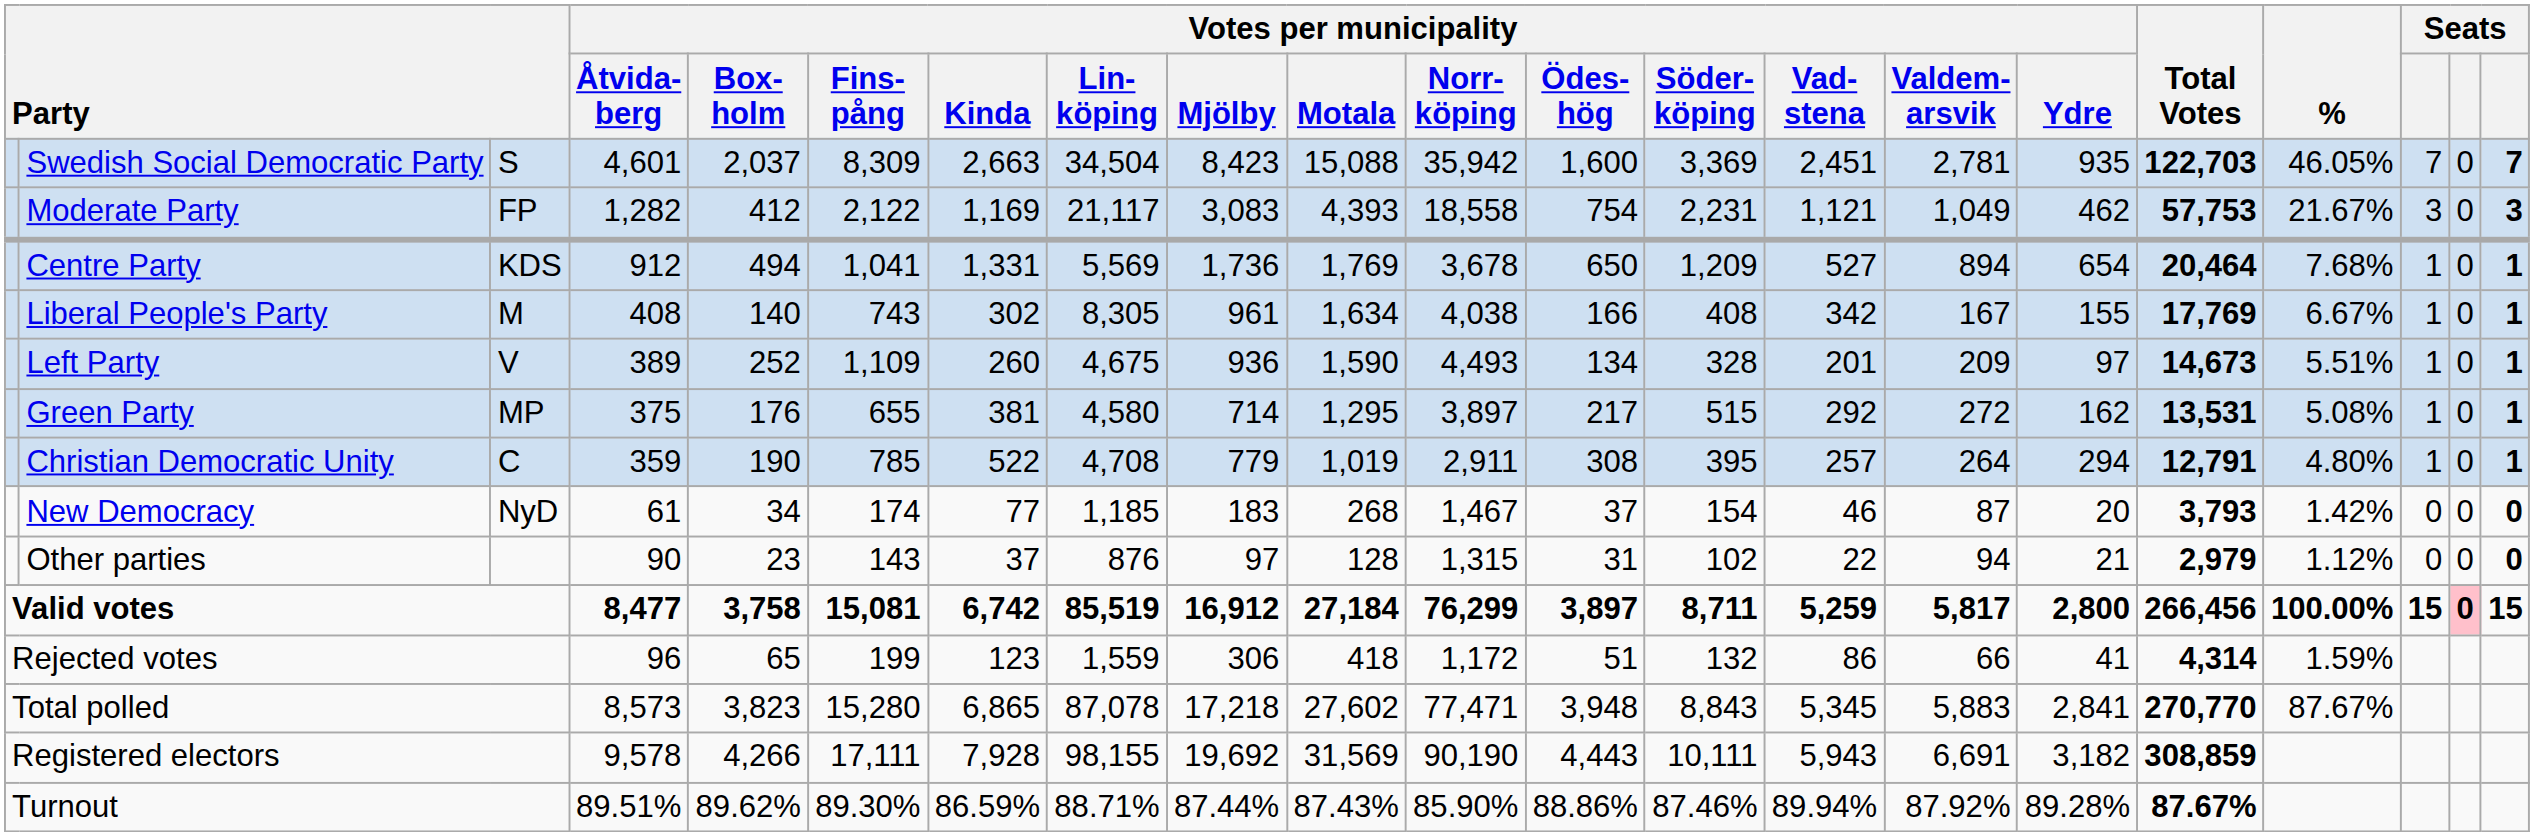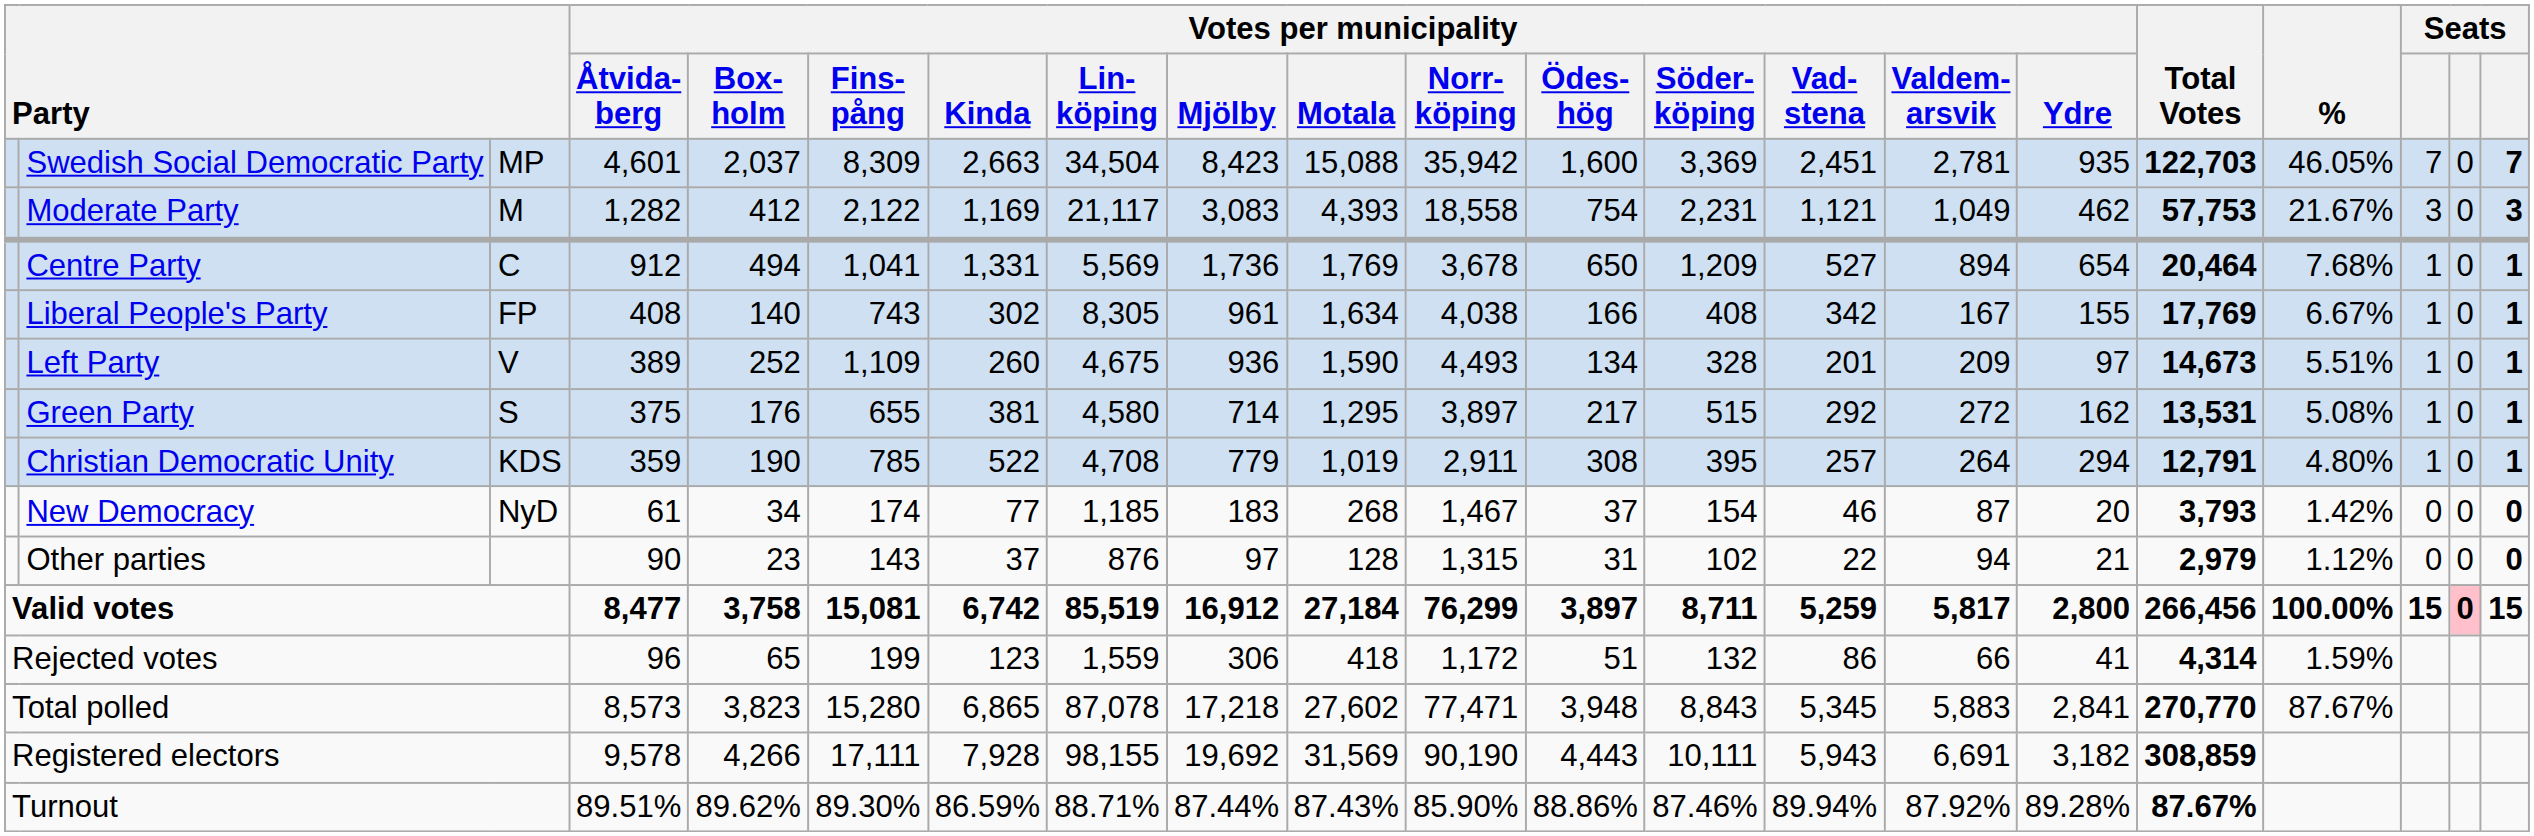Swedish Social Democratic Party | column 3: S -> MP
Moderate Party | column 3: FP -> M
Centre Party | column 3: KDS -> C
Liberal People's Party | column 3: M -> FP
Green Party | column 3: MP -> S
Christian Democratic Unity | column 3: C -> KDS
